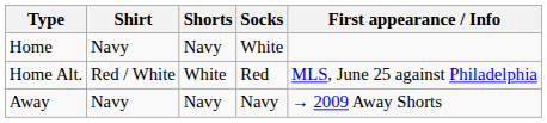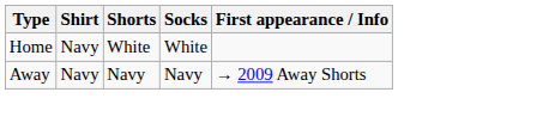Home | Shorts: Navy -> White
- row: Home Alt. | Red / White | White | Red | MLS, June 25 against Philadelphia
